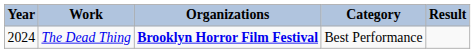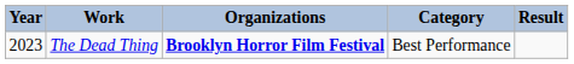The Dead Thing | Year: 2024 -> 2023
